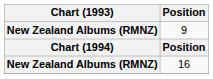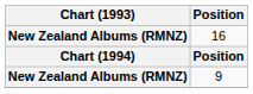rows swapped: 9 <-> 16
